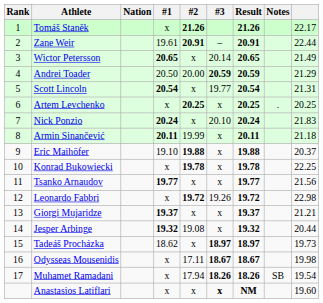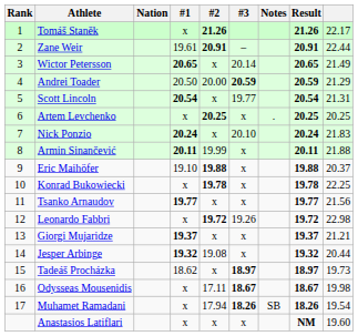columns swapped: Result <-> Notes
Armin Sinančević | column 9: 21.18 -> 21.88
Anastasios Latiflari | #3: bold -> normal
